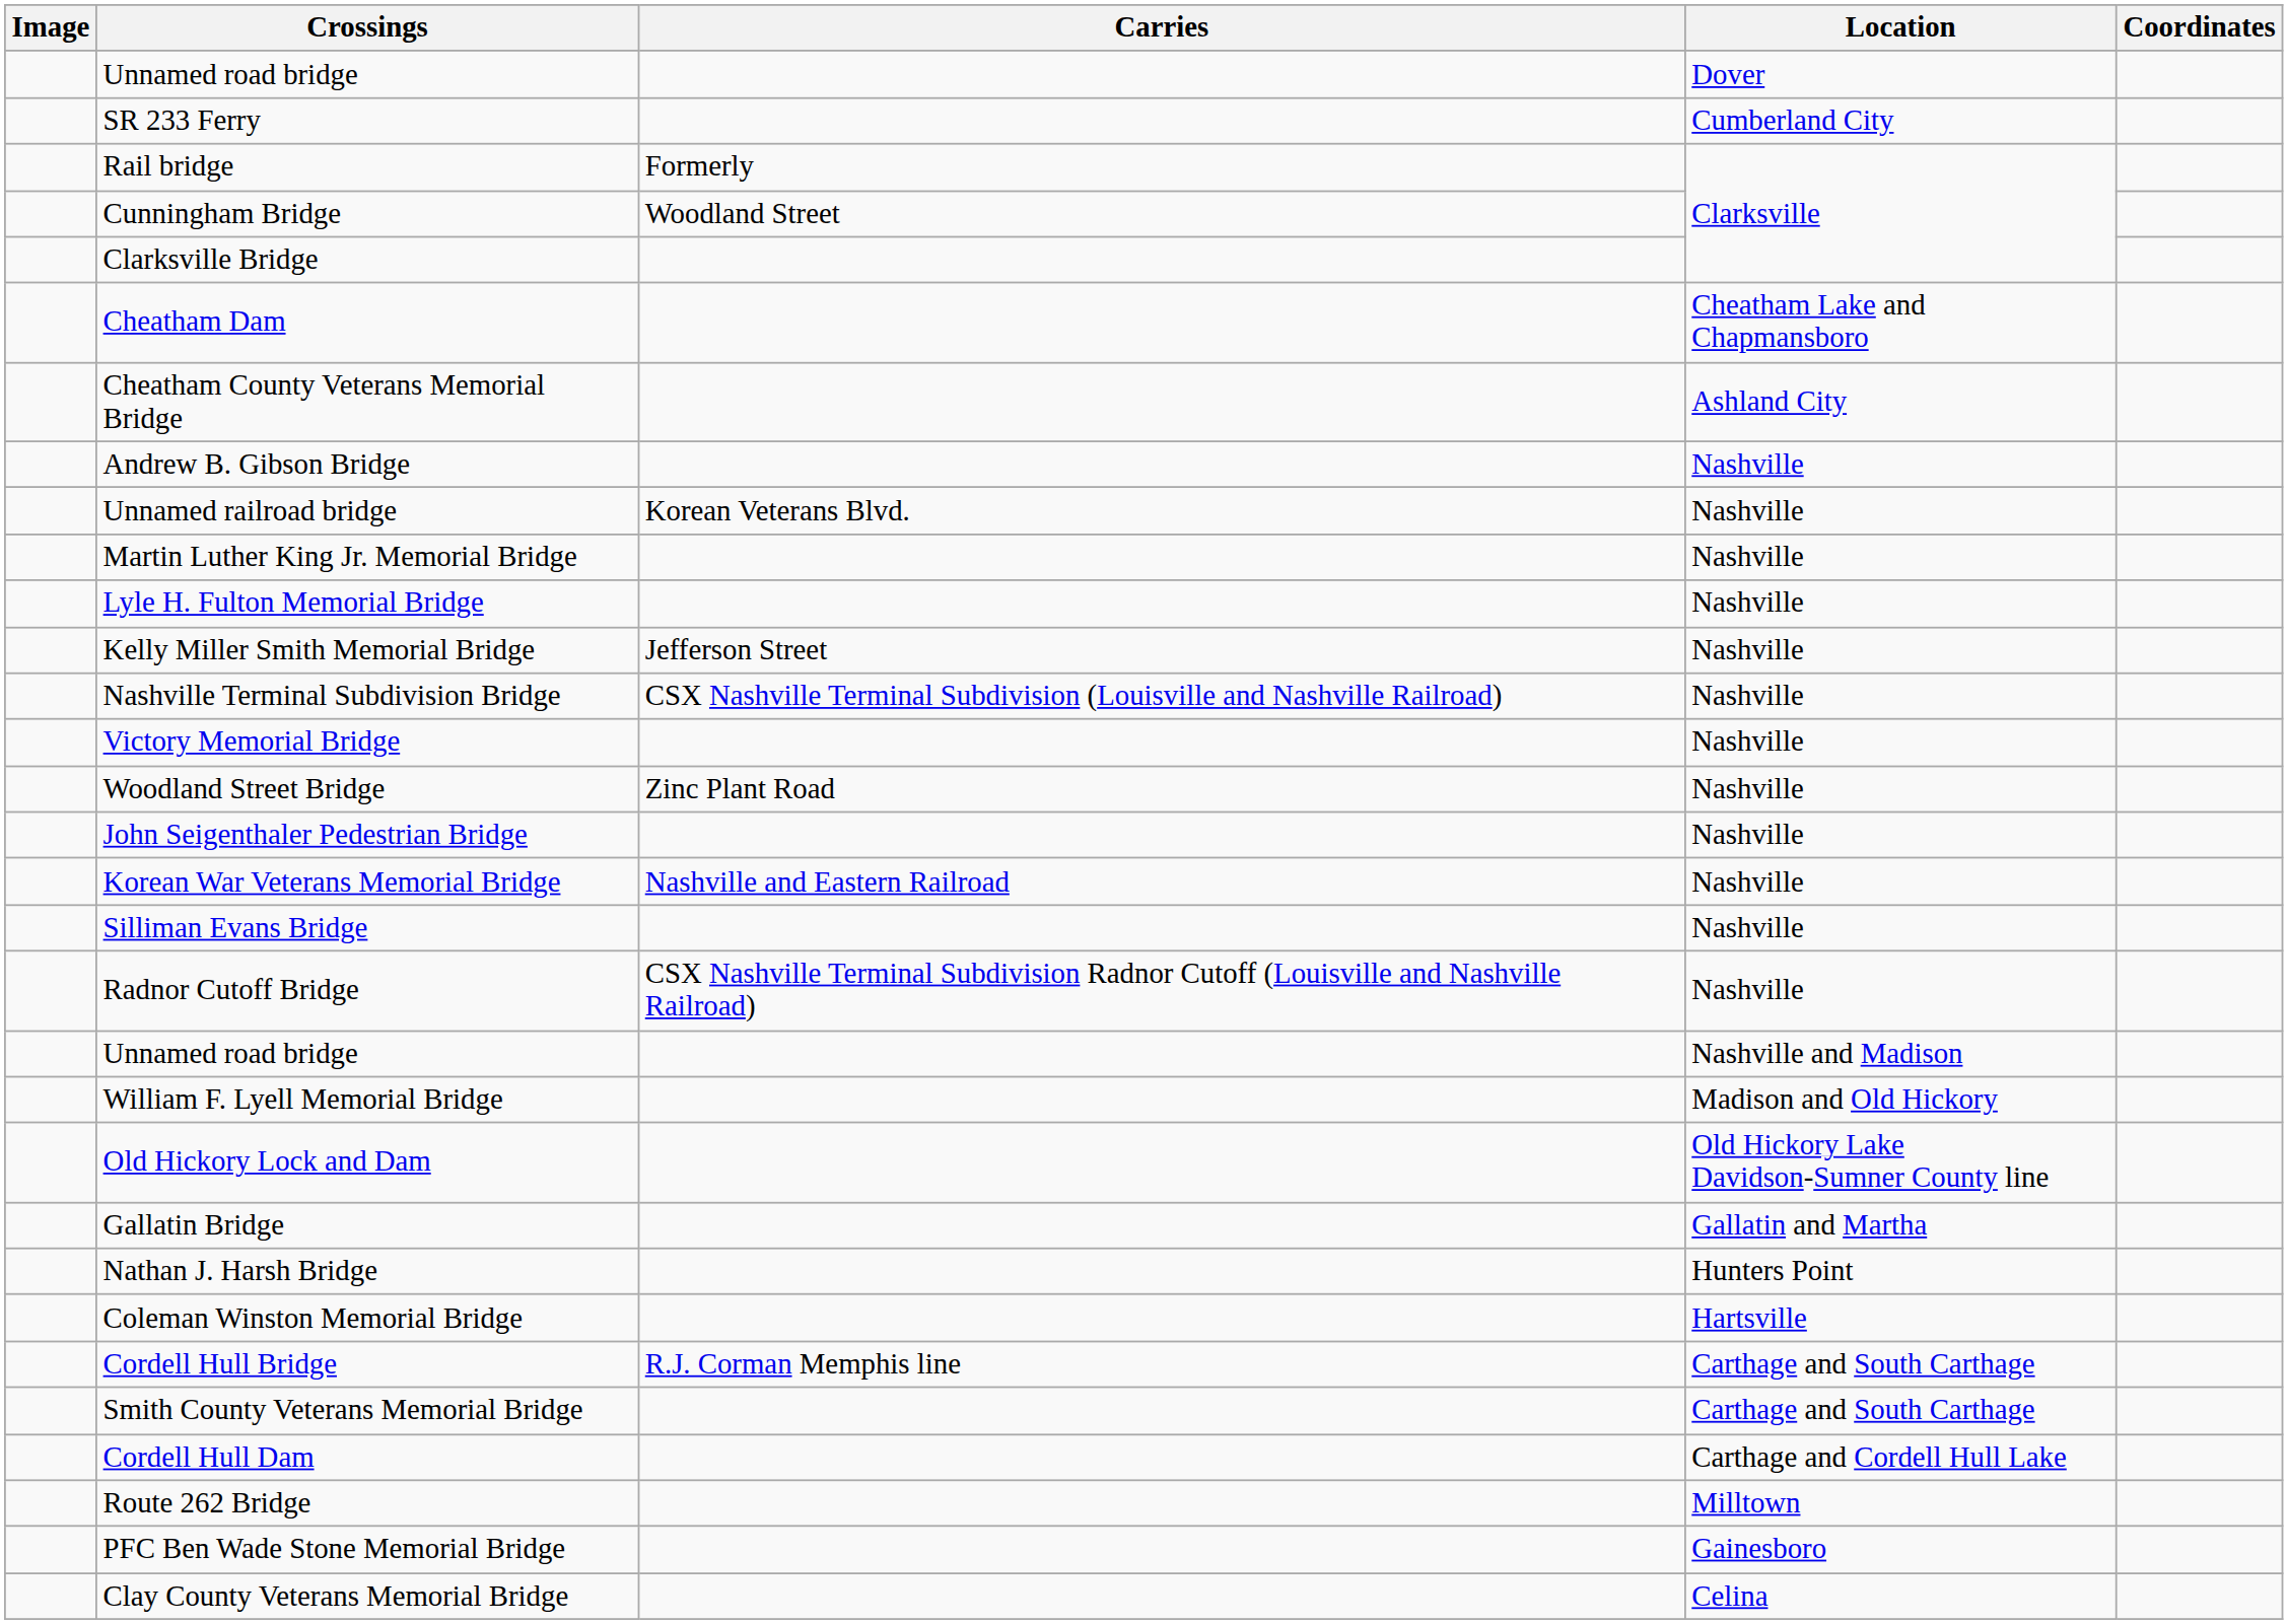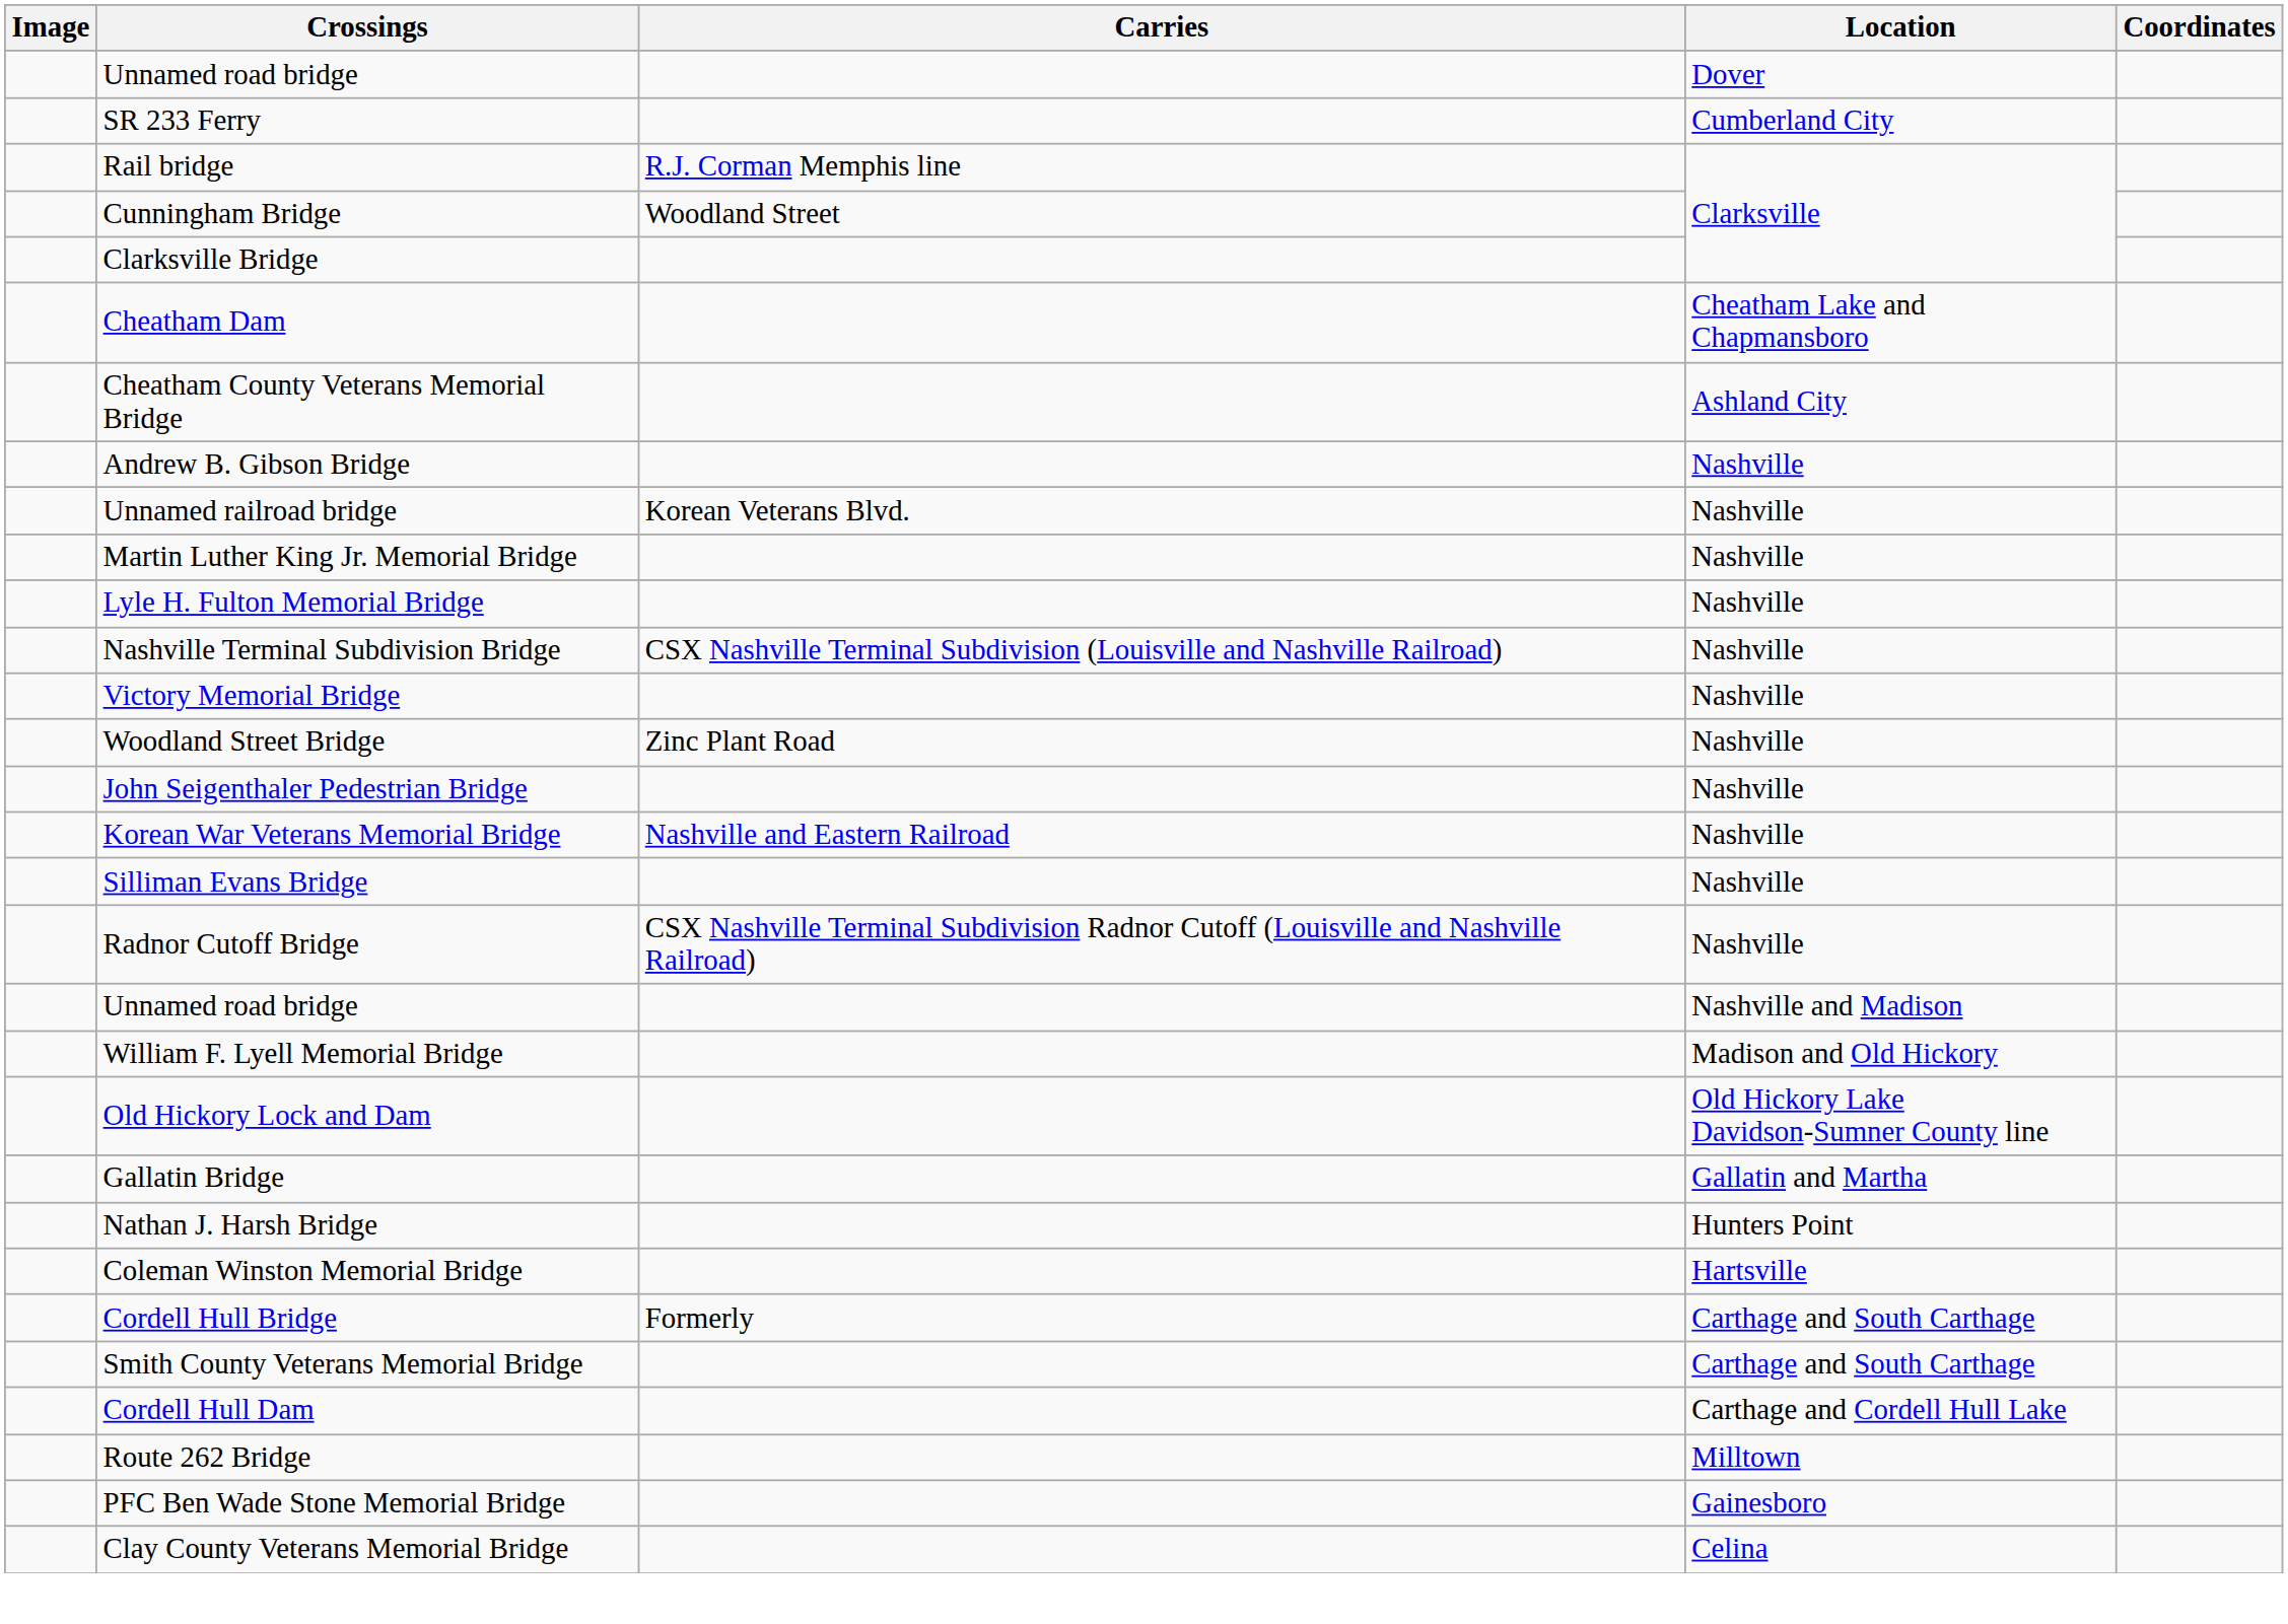Rail bridge | Carries: Formerly -> R.J. Corman Memphis line
- row: Kelly Miller Smith Memorial Bridge | Jefferson Street | Nashville
Cordell Hull Bridge | Carries: R.J. Corman Memphis line -> Formerly
